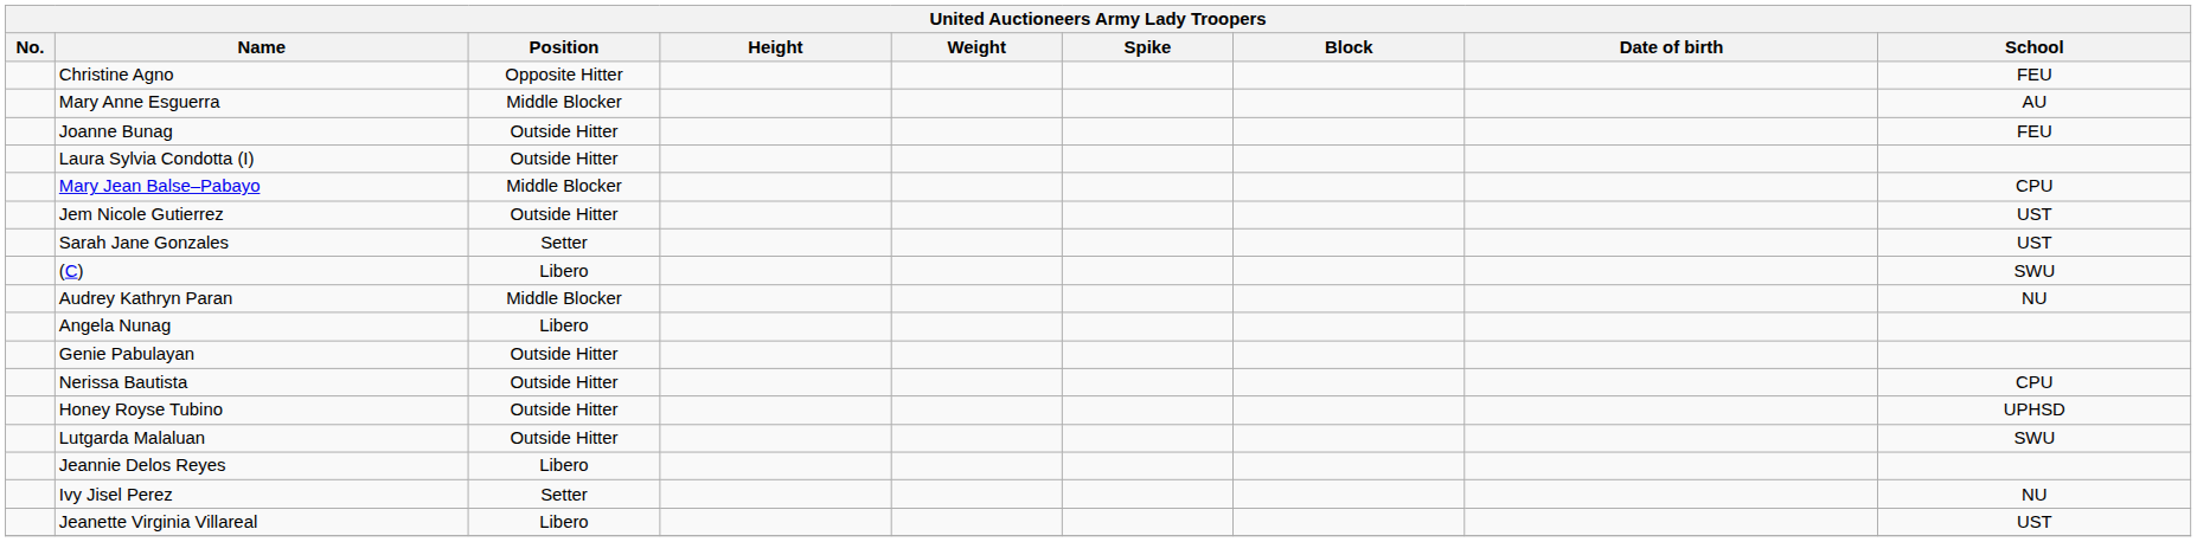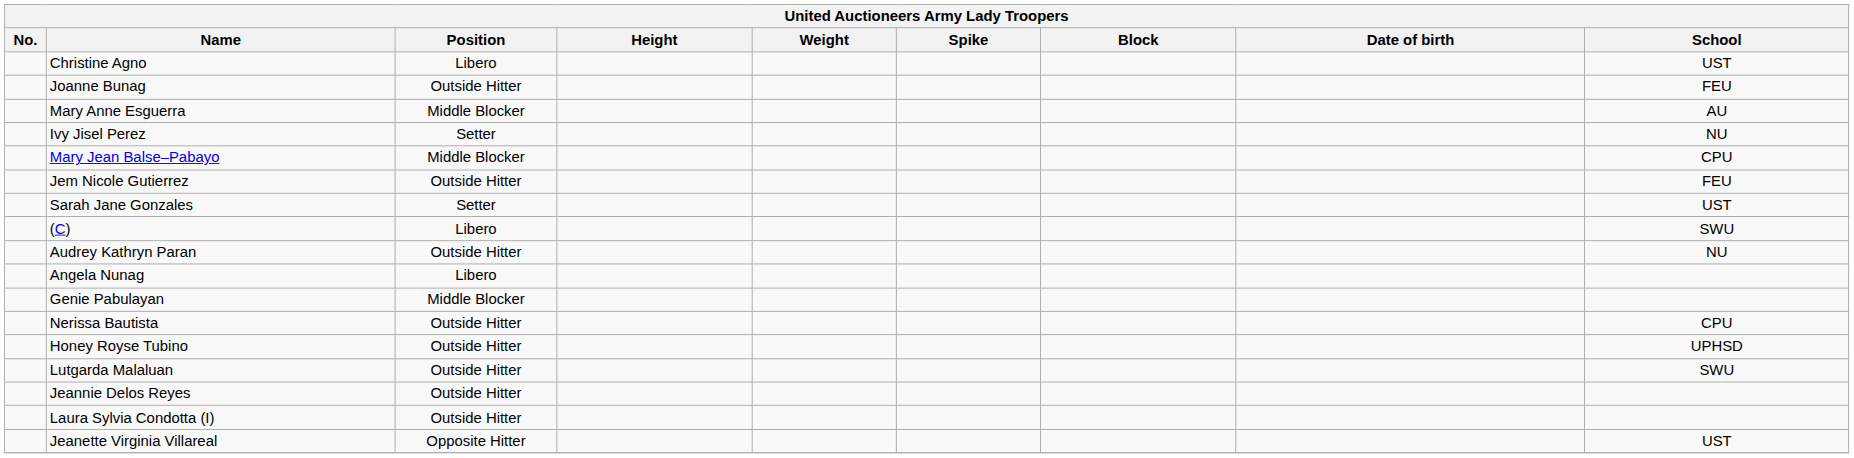Christine Agno | Position: Opposite Hitter -> Libero
Christine Agno | School: FEU -> UST
rows swapped: Mary Anne Esguerra <-> Joanne Bunag
rows swapped: Ivy Jisel Perez <-> Laura Sylvia Condotta (I)
Jem Nicole Gutierrez | School: UST -> FEU
Audrey Kathryn Paran | Position: Middle Blocker -> Outside Hitter
Genie Pabulayan | Position: Outside Hitter -> Middle Blocker
Jeannie Delos Reyes | Position: Libero -> Outside Hitter
Jeanette Virginia Villareal | Position: Libero -> Opposite Hitter
